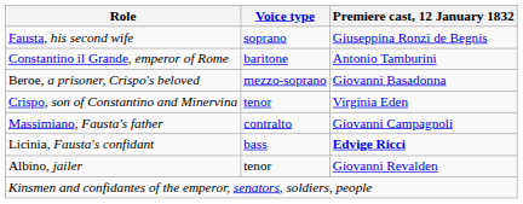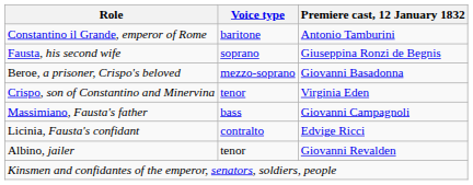rows swapped: Constantino il Grande, emperor of Rome <-> Fausta, his second wife
Massimiano, Fausta's father | Voice type: contralto -> bass
Licinia, Fausta's confidant | Voice type: bass -> contralto
Licinia, Fausta's confidant | Premiere cast, 12 January 1832: bold -> normal
